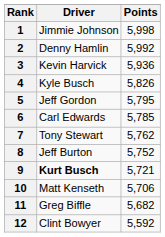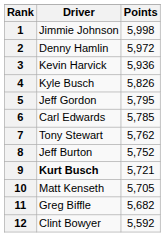2 | Points: 5,992 -> 5,972
10 | Points: 5,706 -> 5,705
